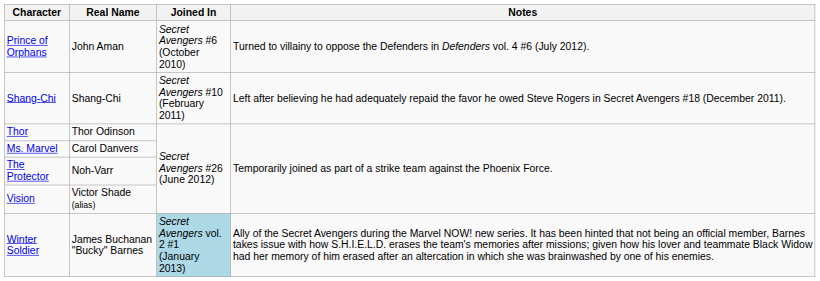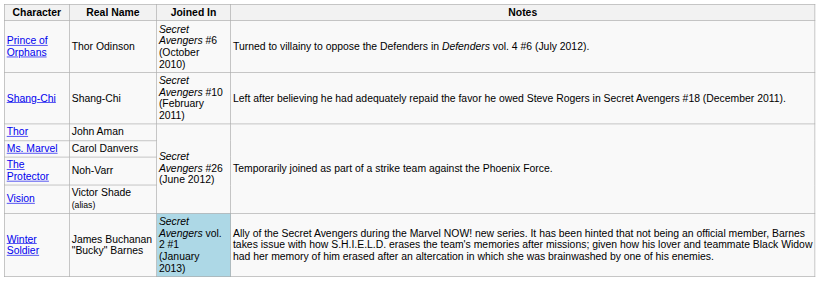Prince of Orphans | Real Name: John Aman -> Thor Odinson
Thor | Real Name: Thor Odinson -> John Aman
